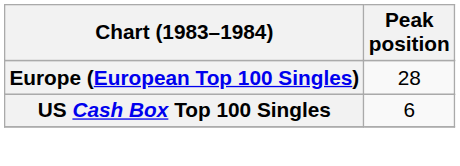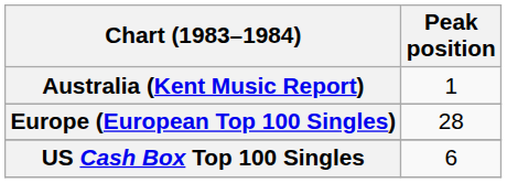+ row: Australia (Kent Music Report) | 1
